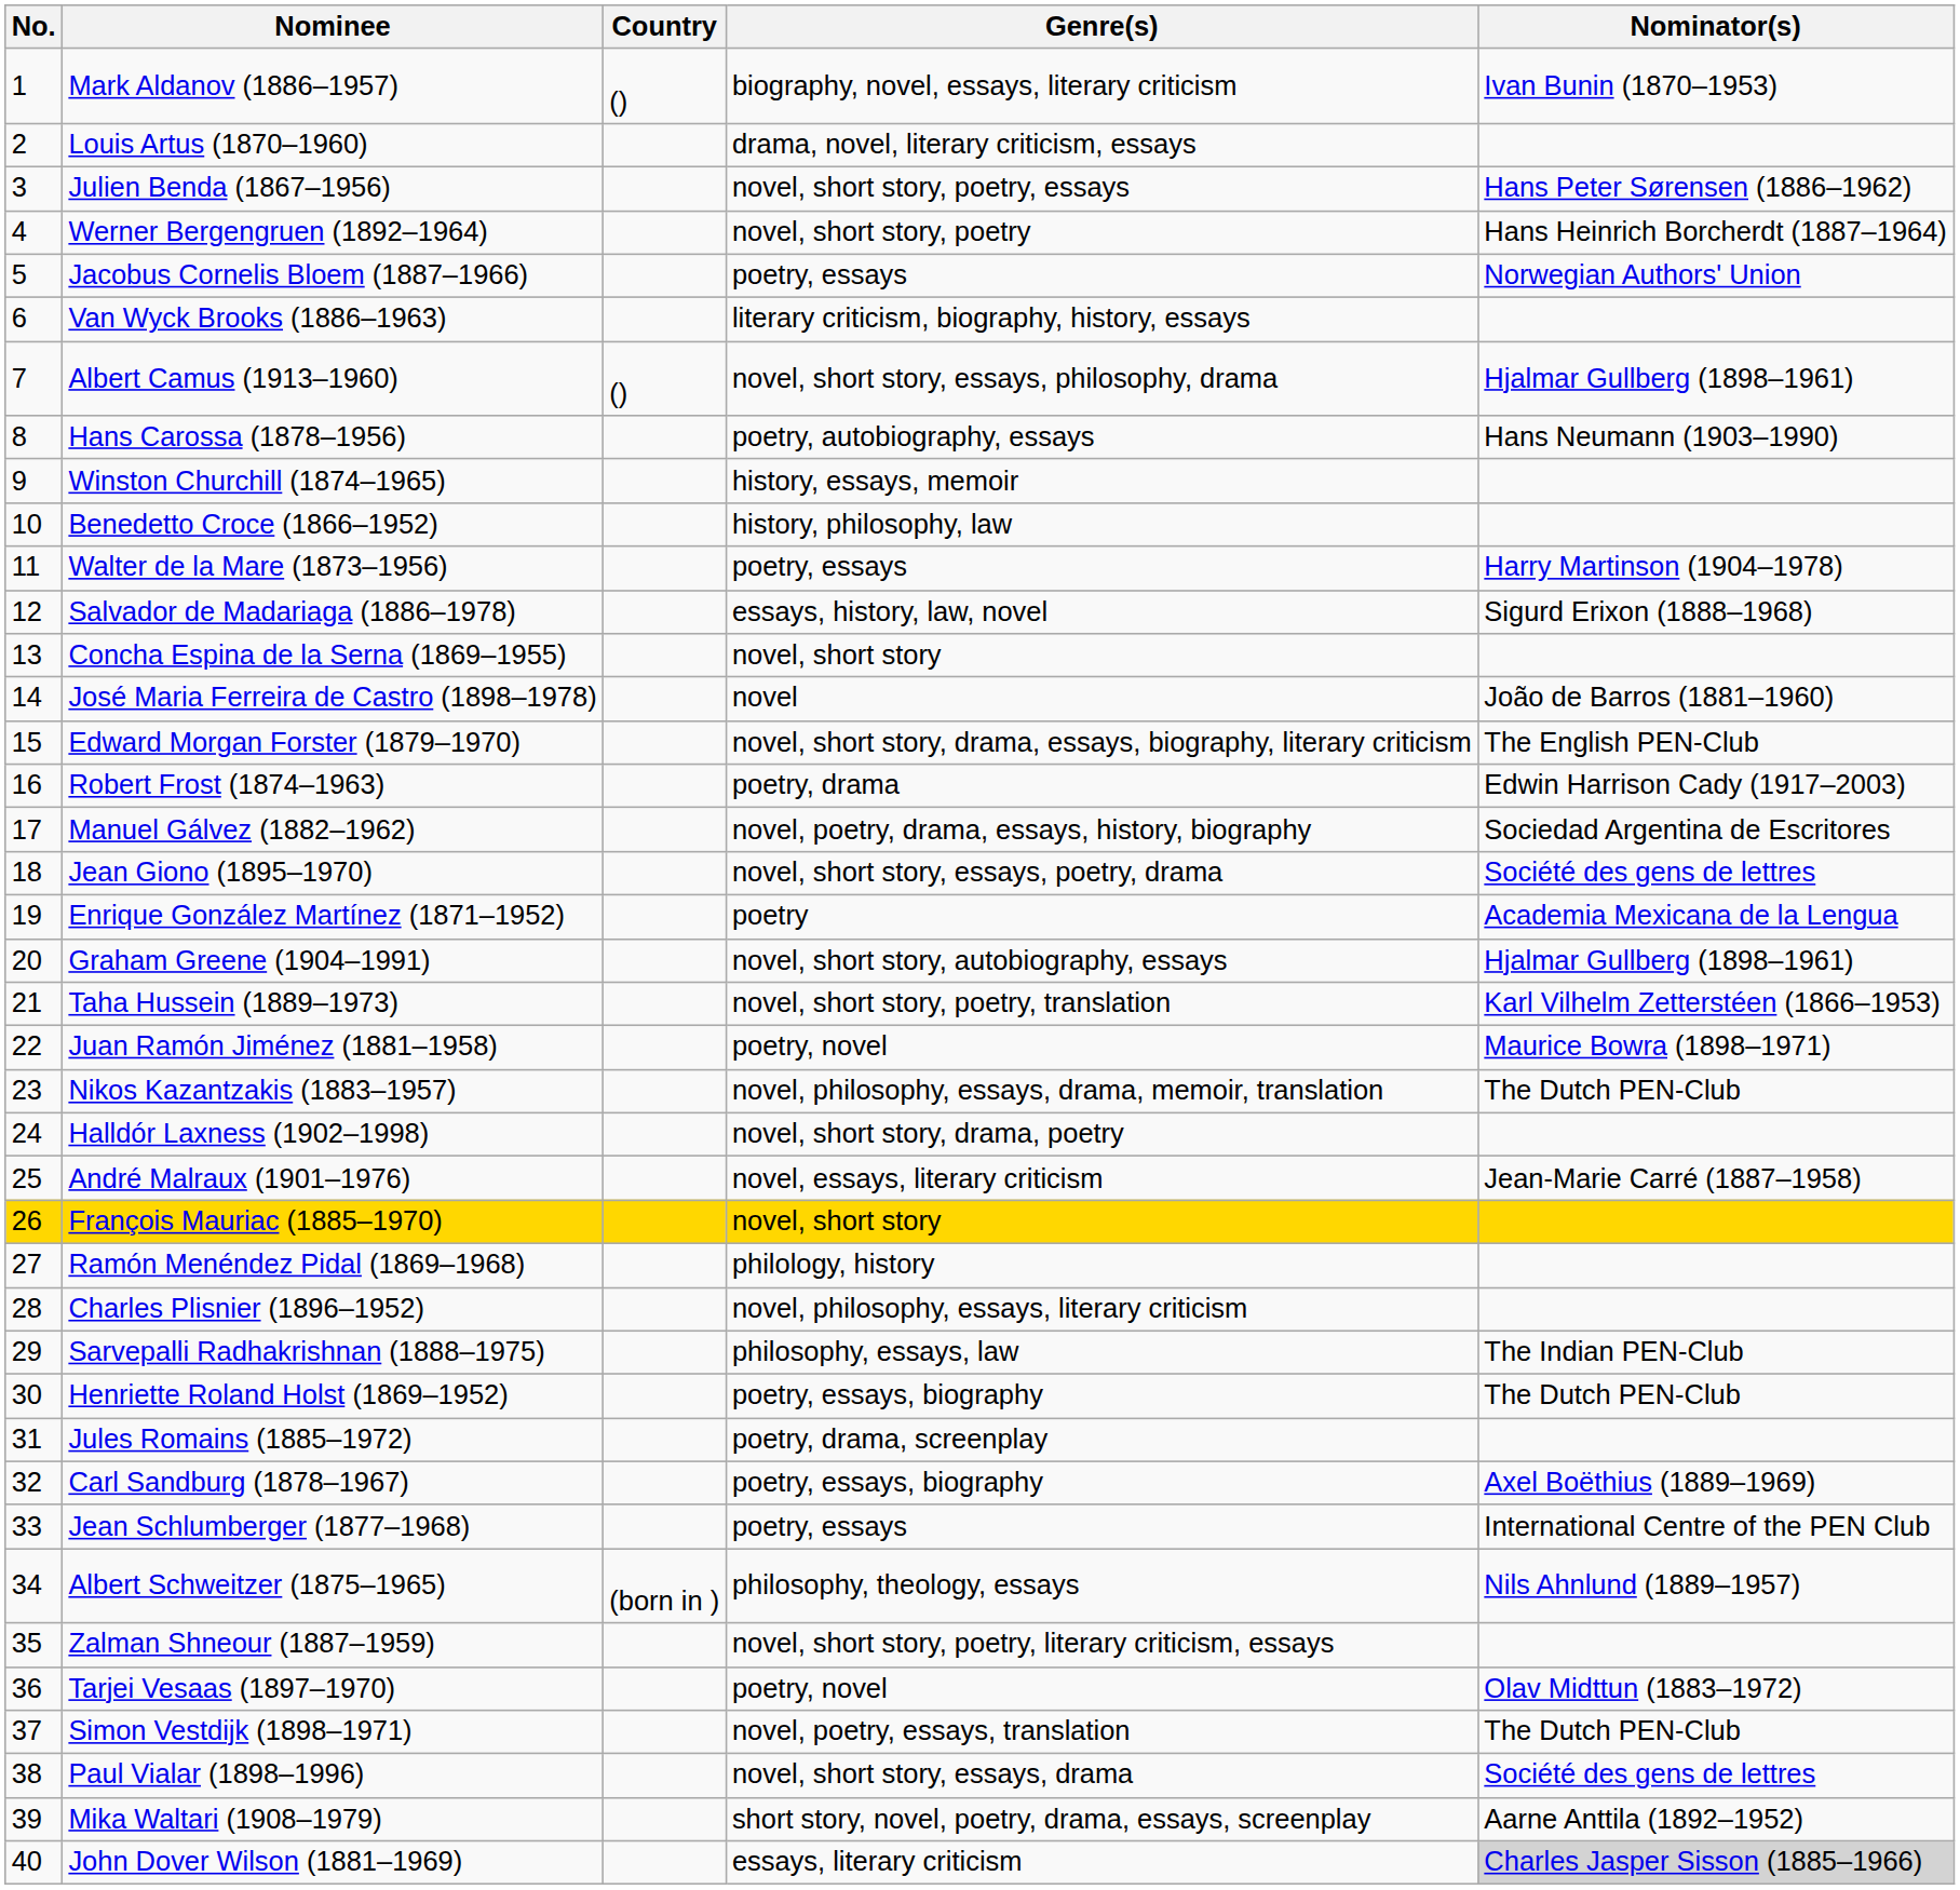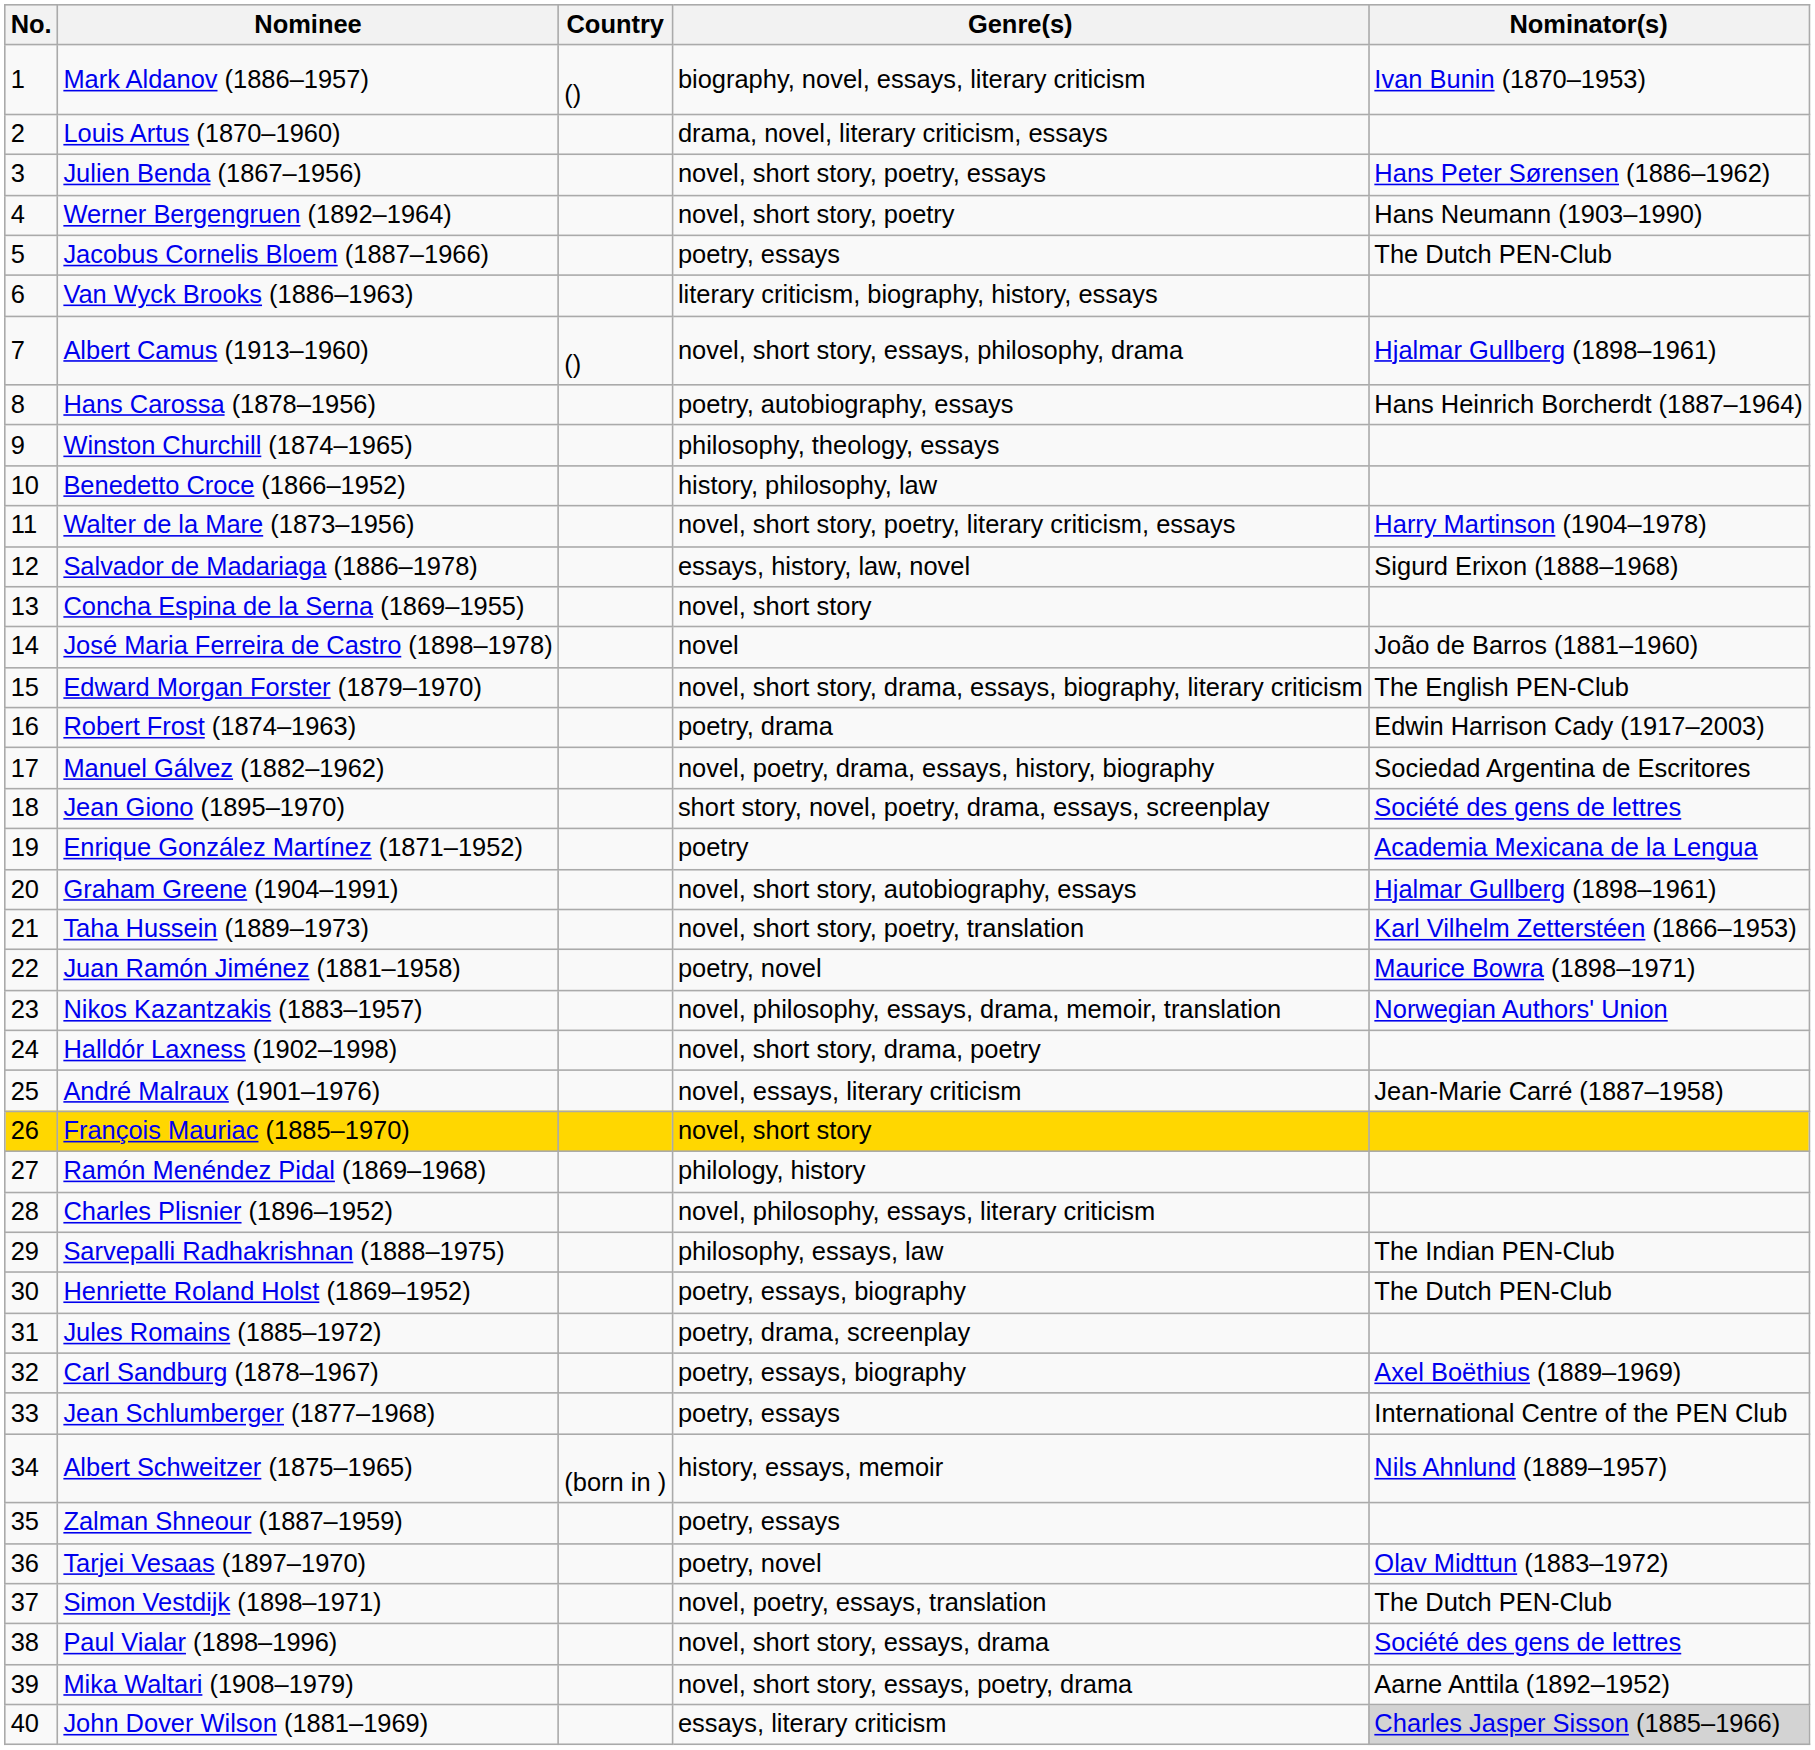Werner Bergengruen (1892–1964) | Nominator(s): Hans Heinrich Borcherdt (1887–1964) -> Hans Neumann (1903–1990)
Jacobus Cornelis Bloem (1887–1966) | Nominator(s): Norwegian Authors' Union -> The Dutch PEN-Club
Hans Carossa (1878–1956) | Nominator(s): Hans Neumann (1903–1990) -> Hans Heinrich Borcherdt (1887–1964)
Winston Churchill (1874–1965) | Genre(s): history, essays, memoir -> philosophy, theology, essays
Walter de la Mare (1873–1956) | Genre(s): poetry, essays -> novel, short story, poetry, literary criticism, essays
Jean Giono (1895–1970) | Genre(s): novel, short story, essays, poetry, drama -> short story, novel, poetry, drama, essays, screenplay
Nikos Kazantzakis (1883–1957) | Nominator(s): The Dutch PEN-Club -> Norwegian Authors' Union
Albert Schweitzer (1875–1965) | Genre(s): philosophy, theology, essays -> history, essays, memoir
Zalman Shneour (1887–1959) | Genre(s): novel, short story, poetry, literary criticism, essays -> poetry, essays
Mika Waltari (1908–1979) | Genre(s): short story, novel, poetry, drama, essays, screenplay -> novel, short story, essays, poetry, drama
